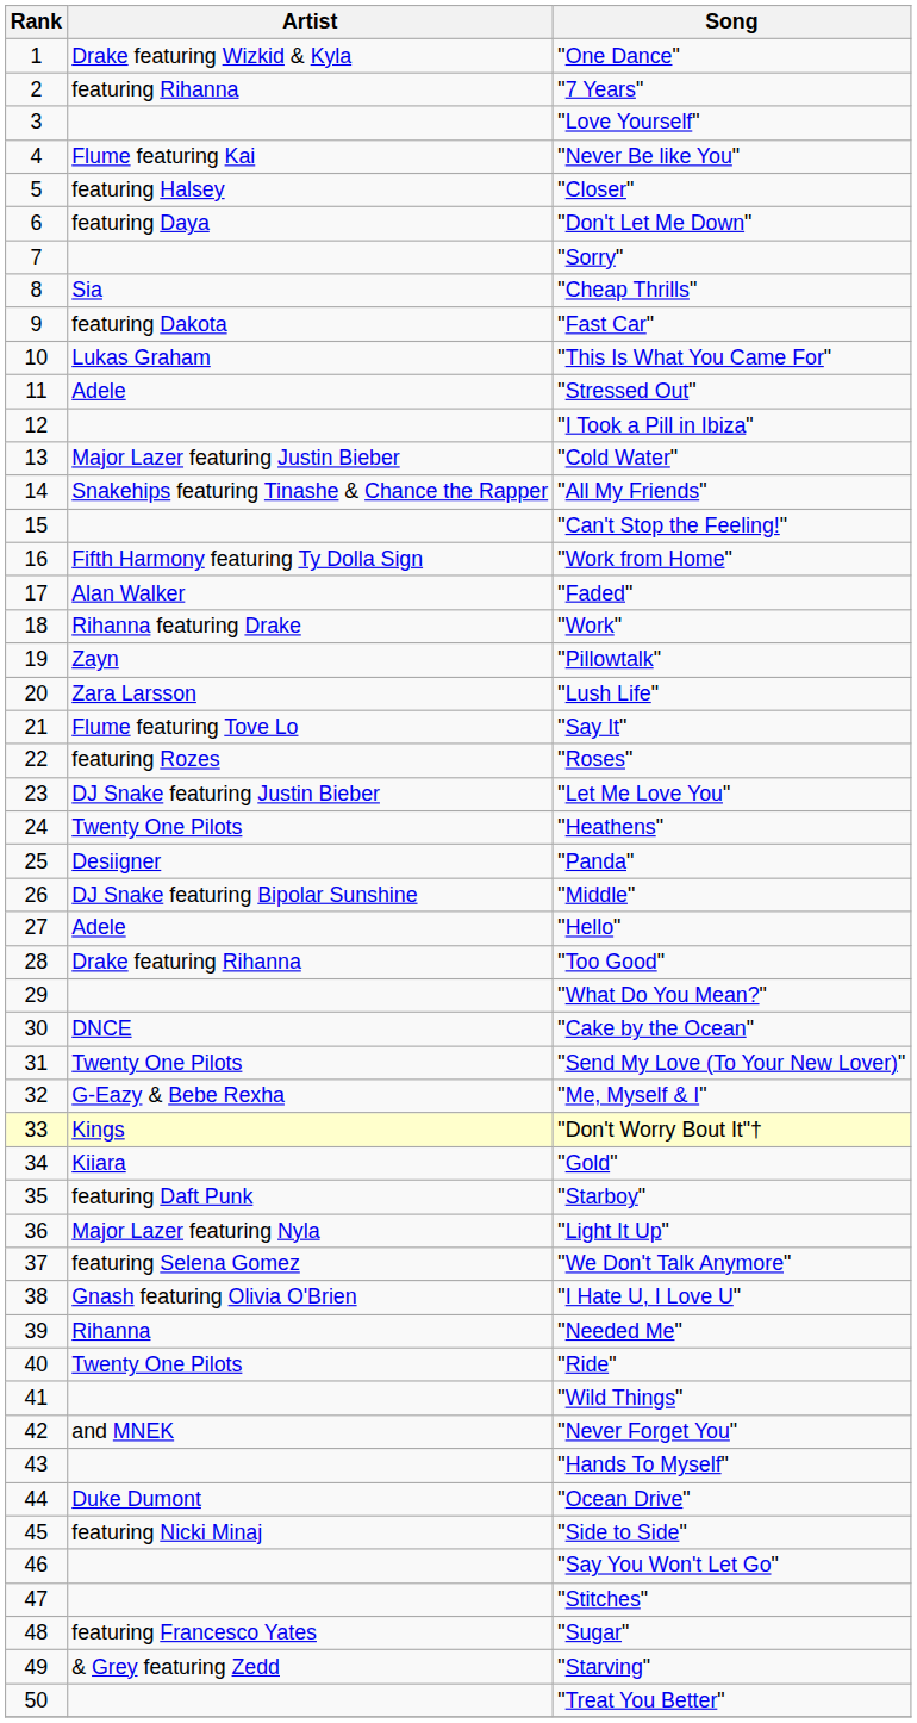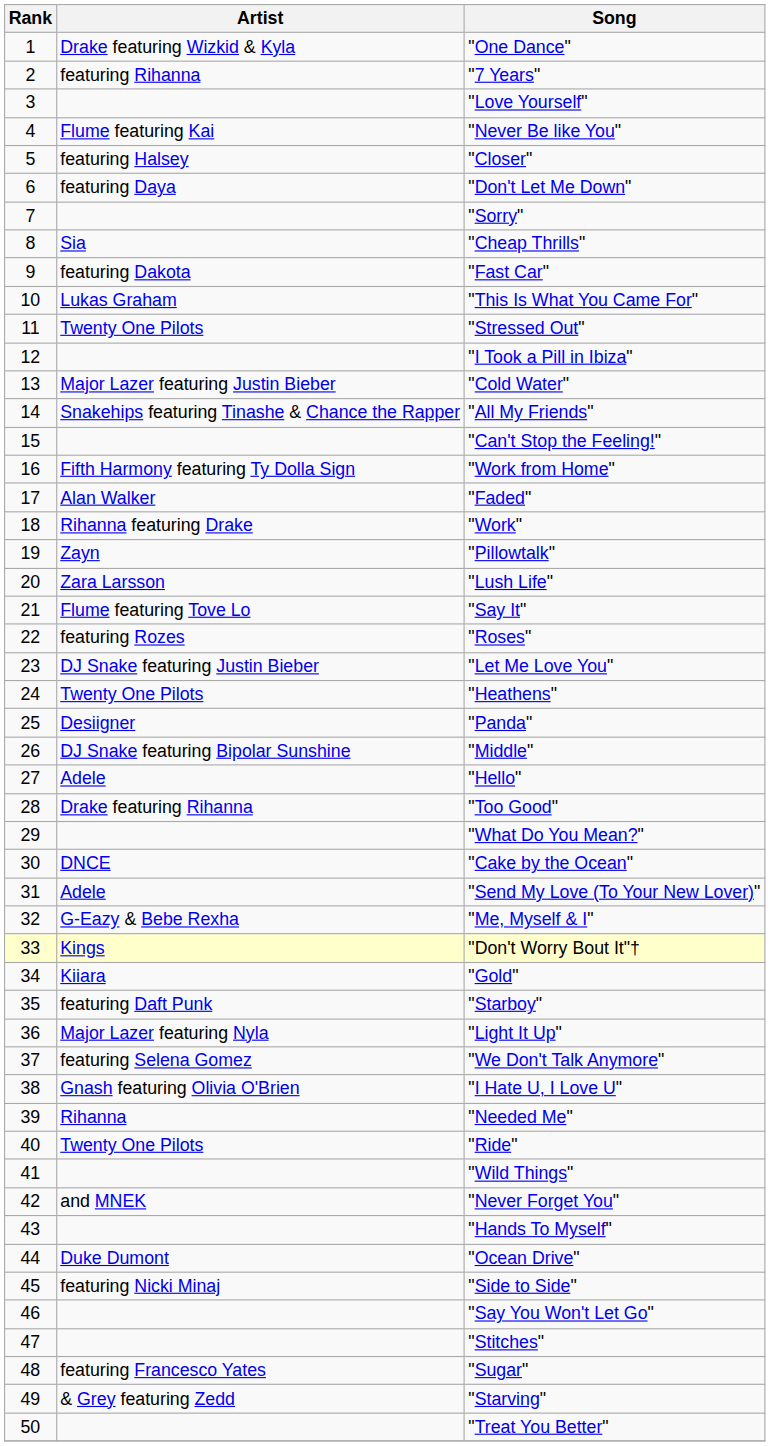"Stressed Out" | Artist: Adele -> Twenty One Pilots
"Send My Love (To Your New Lover)" | Artist: Twenty One Pilots -> Adele
